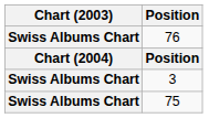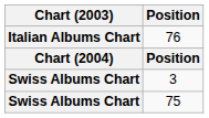76 | Chart (2003): Swiss Albums Chart -> Italian Albums Chart
